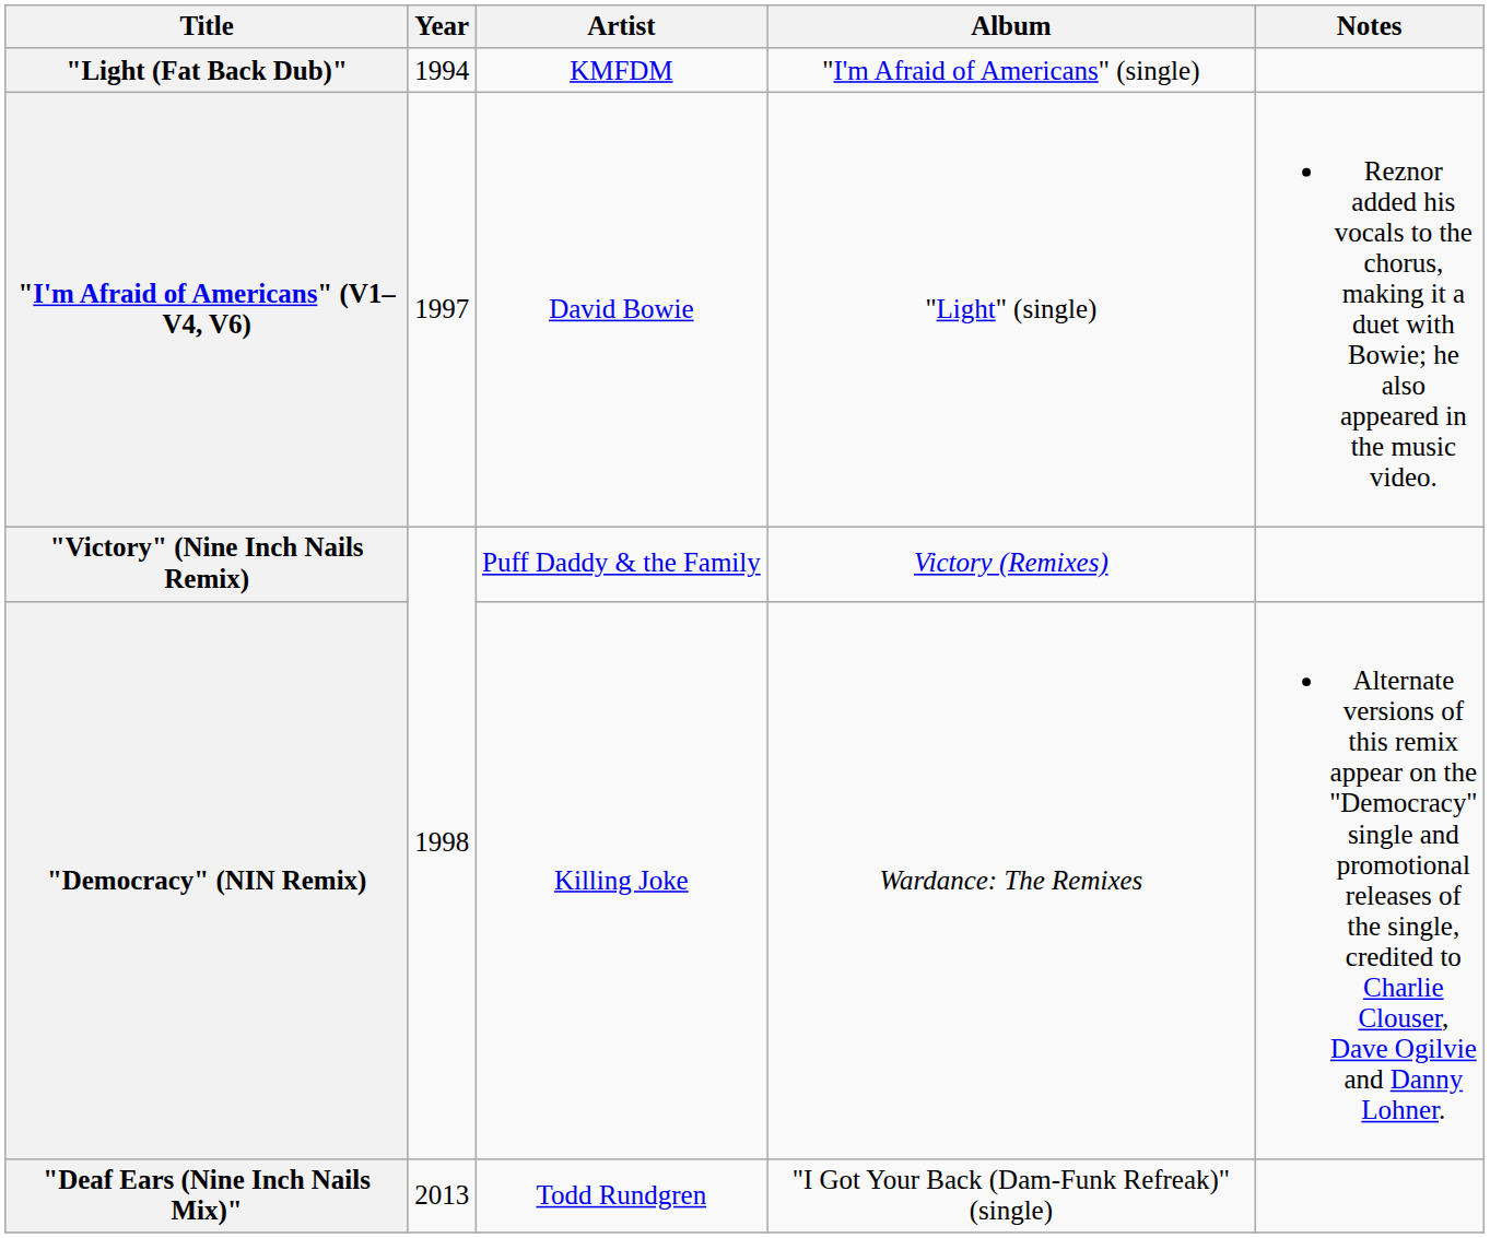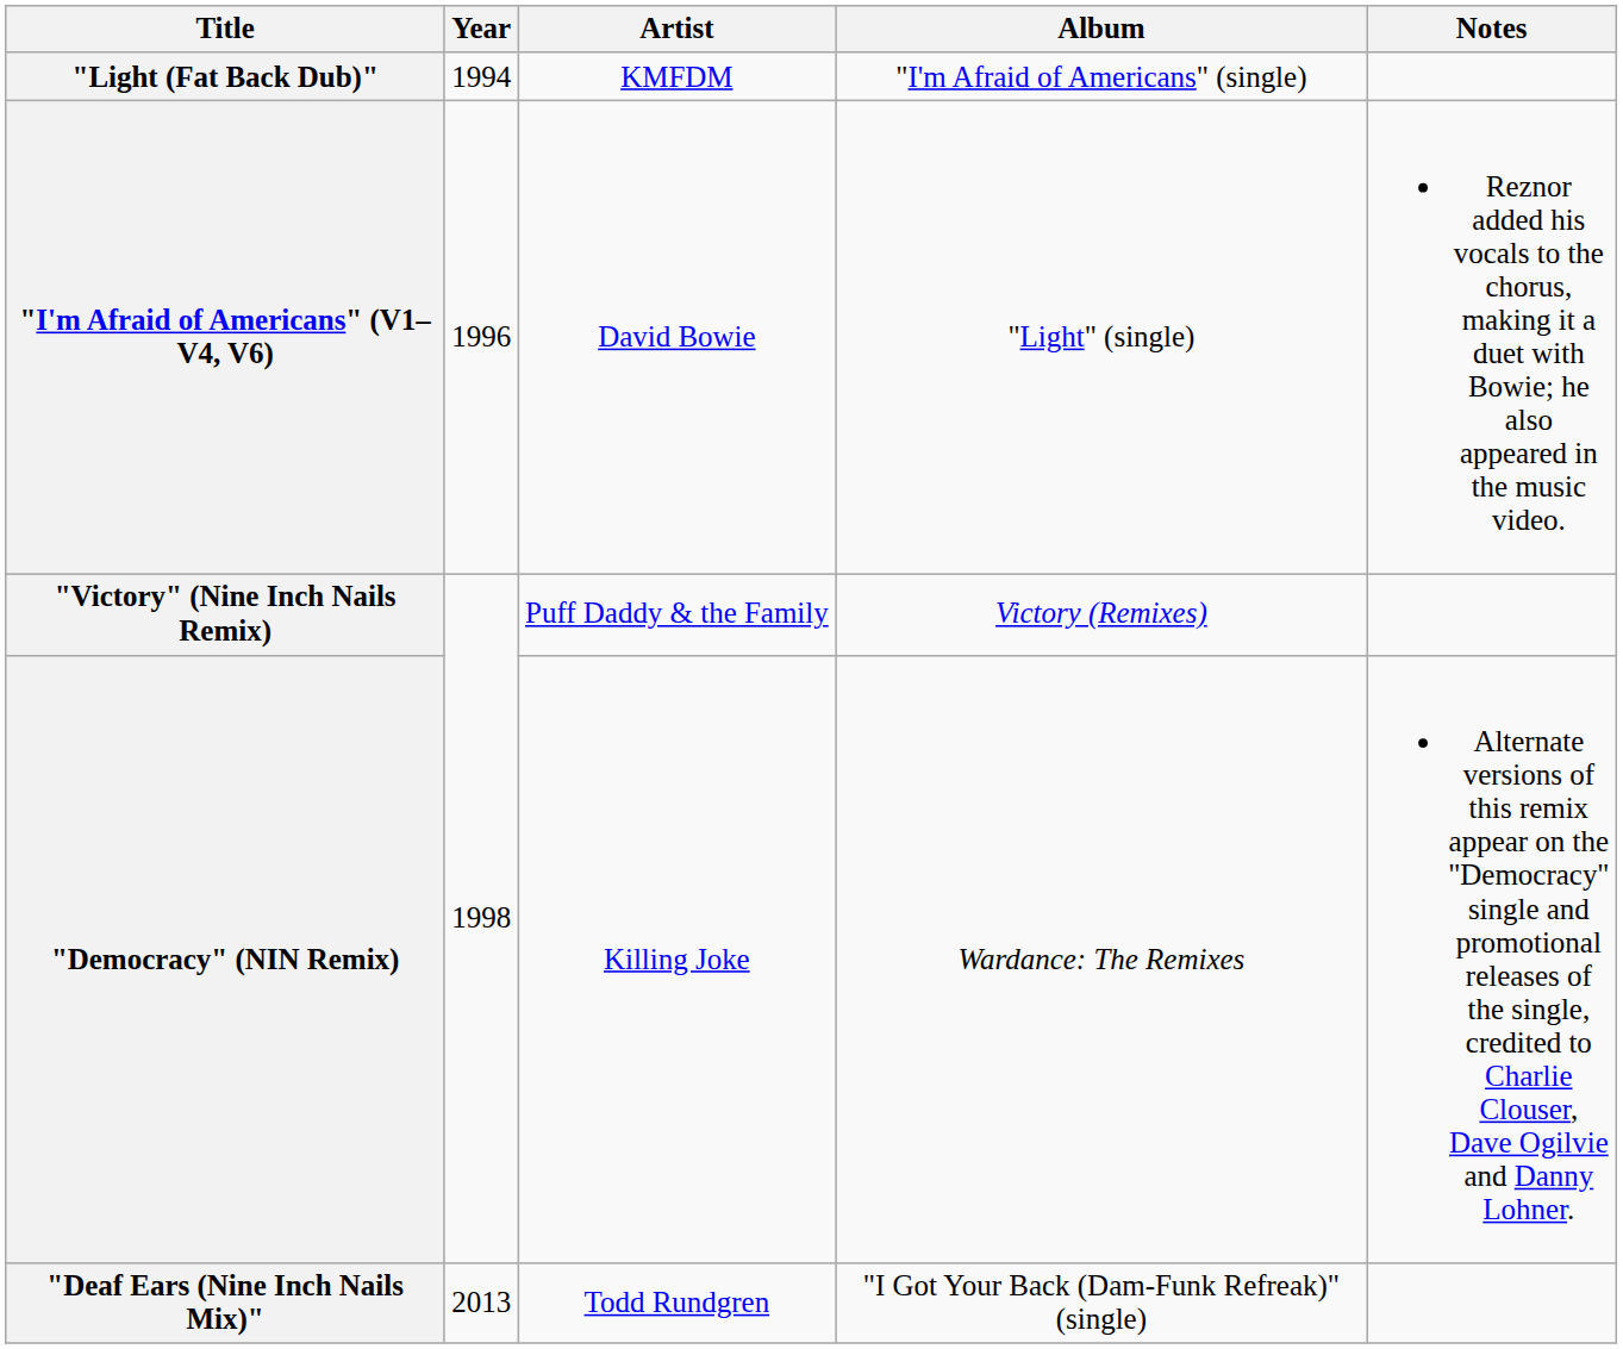"I'm Afraid of Americans" (V1–V4, V6) | Year: 1997 -> 1996
